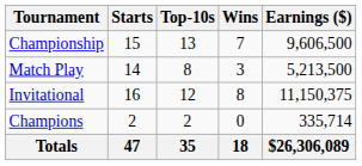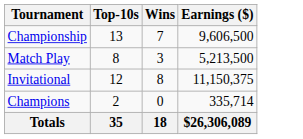- column: Starts | 15 | 14 | 16 | 2 | 47
